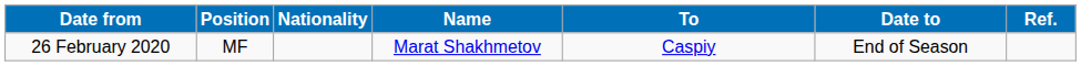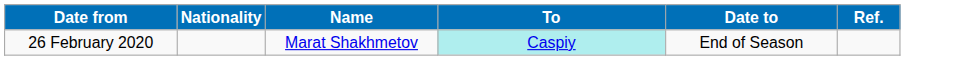- column: Position | MF
26 February 2020 | To: no background -> paleturquoise background
